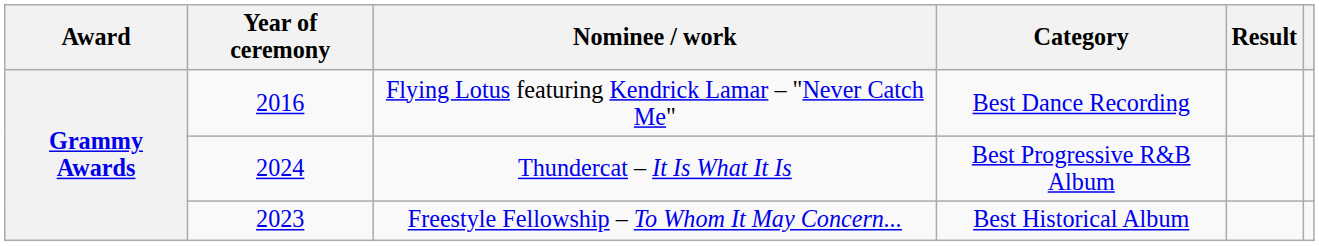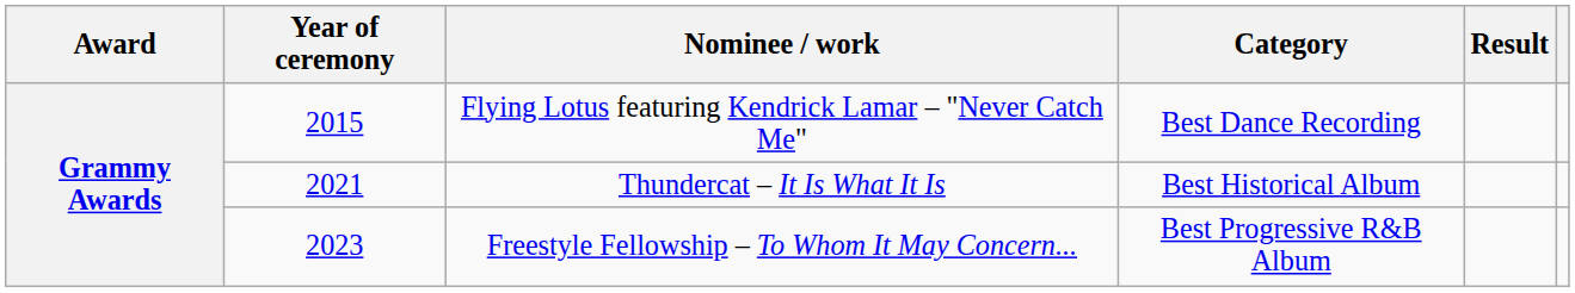Flying Lotus featuring Kendrick Lamar – "Never Catch Me" | Year of ceremony: 2016 -> 2015
Thundercat – It Is What It Is | Year of ceremony: 2024 -> 2021
Thundercat – It Is What It Is | Category: Best Progressive R&B Album -> Best Historical Album
Freestyle Fellowship – To Whom It May Concern... | Category: Best Historical Album -> Best Progressive R&B Album
